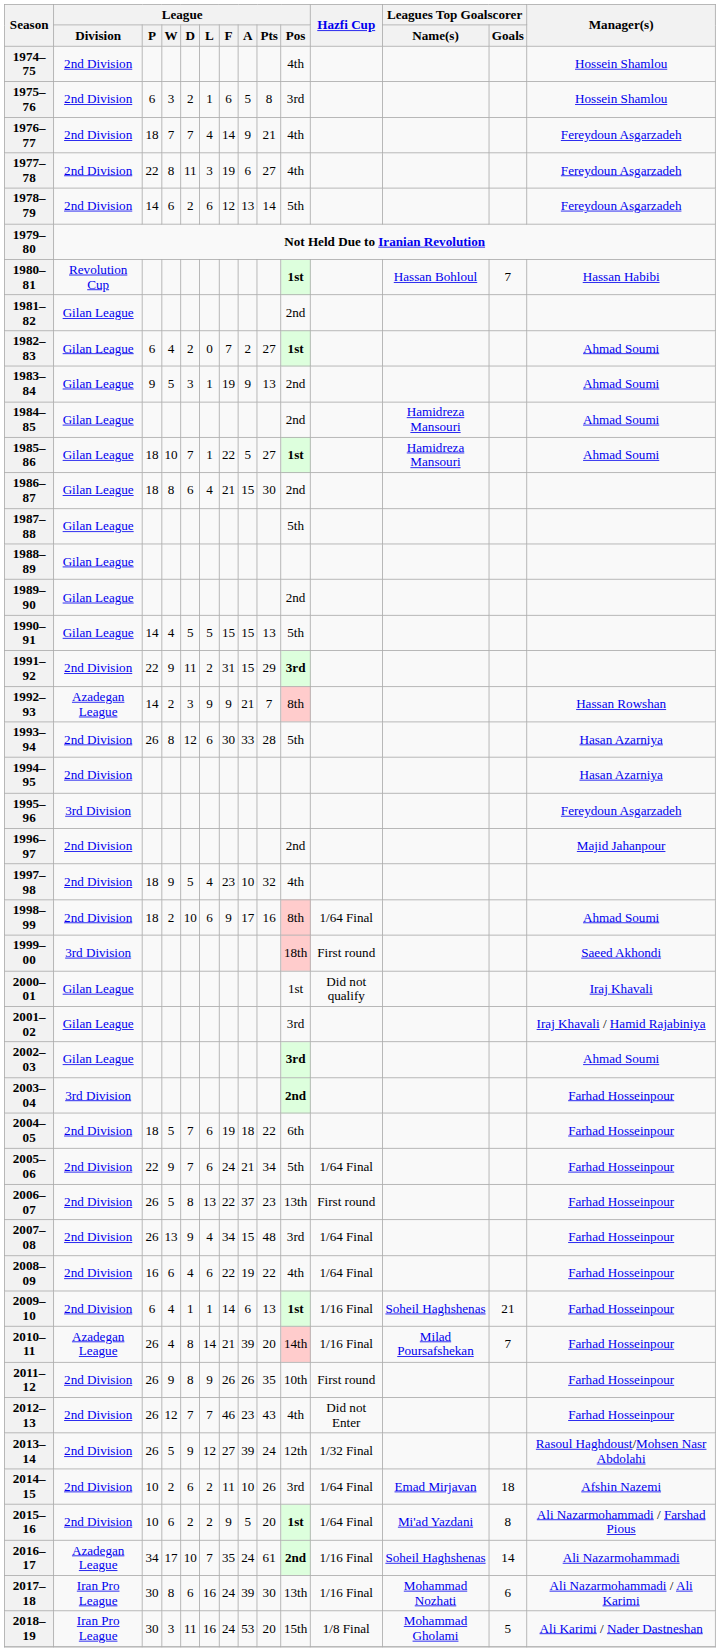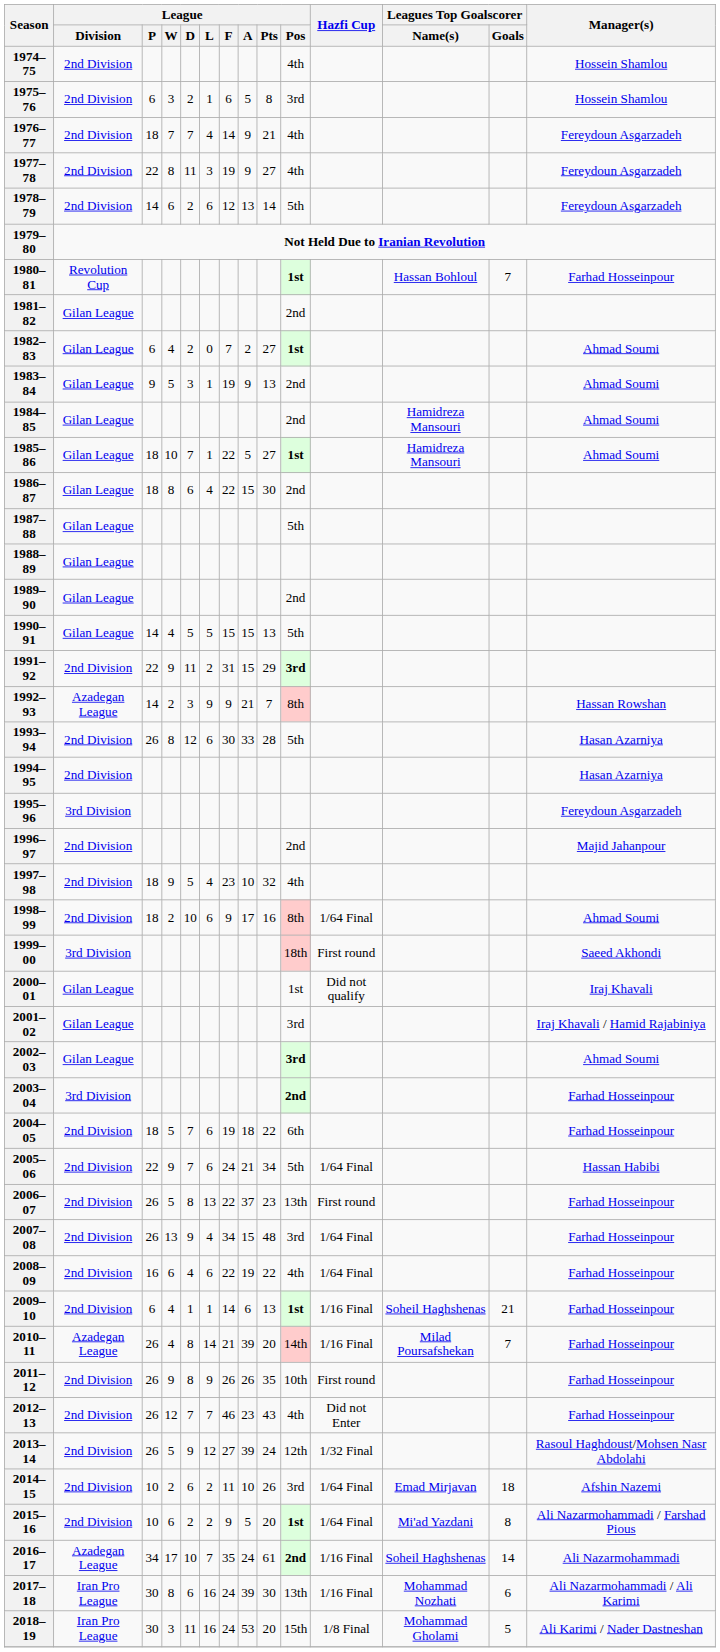1977–78 | League / A: 6 -> 9
1980–81 | Manager(s): Hassan Habibi -> Farhad Hosseinpour
1986–87 | League / F: 21 -> 22
2005–06 | Manager(s): Farhad Hosseinpour -> Hassan Habibi
